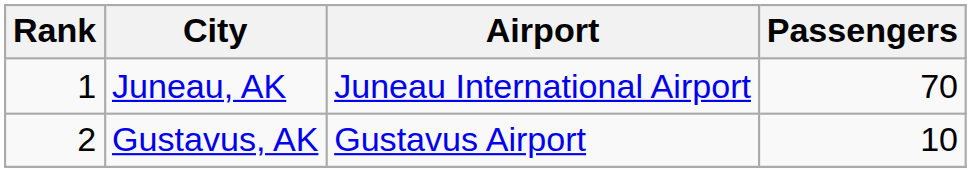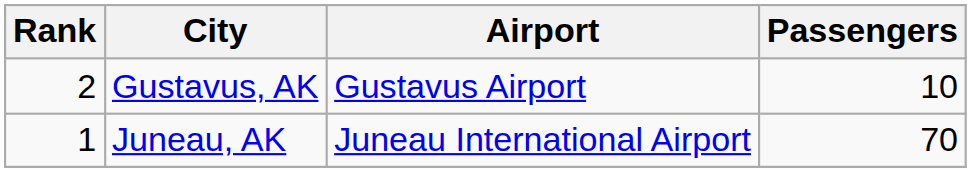rows swapped: Juneau, AK <-> Gustavus, AK
